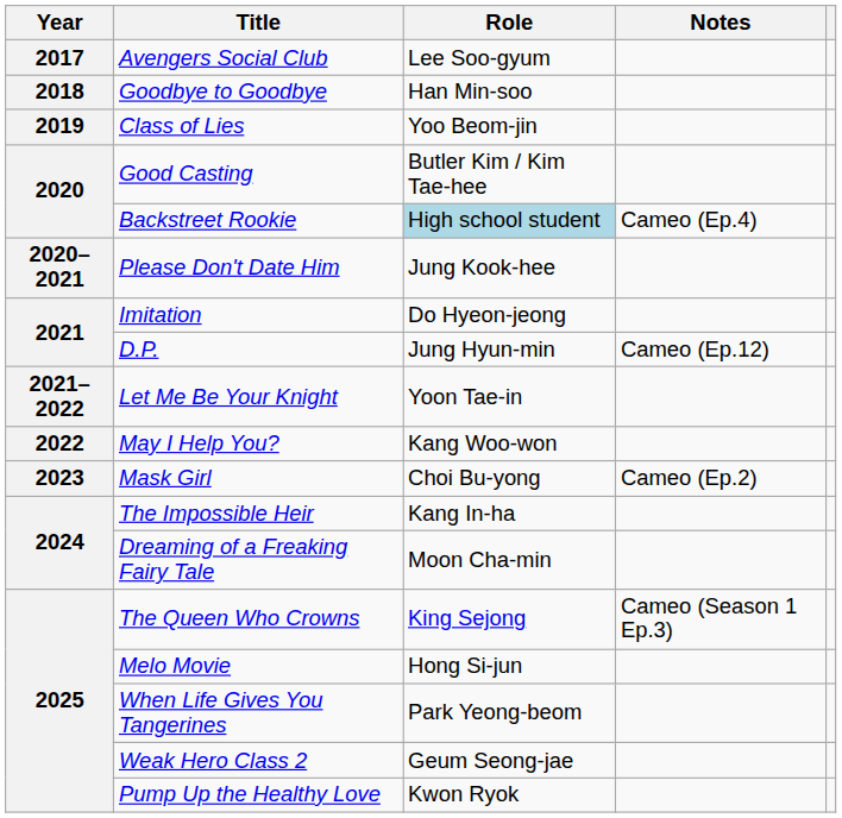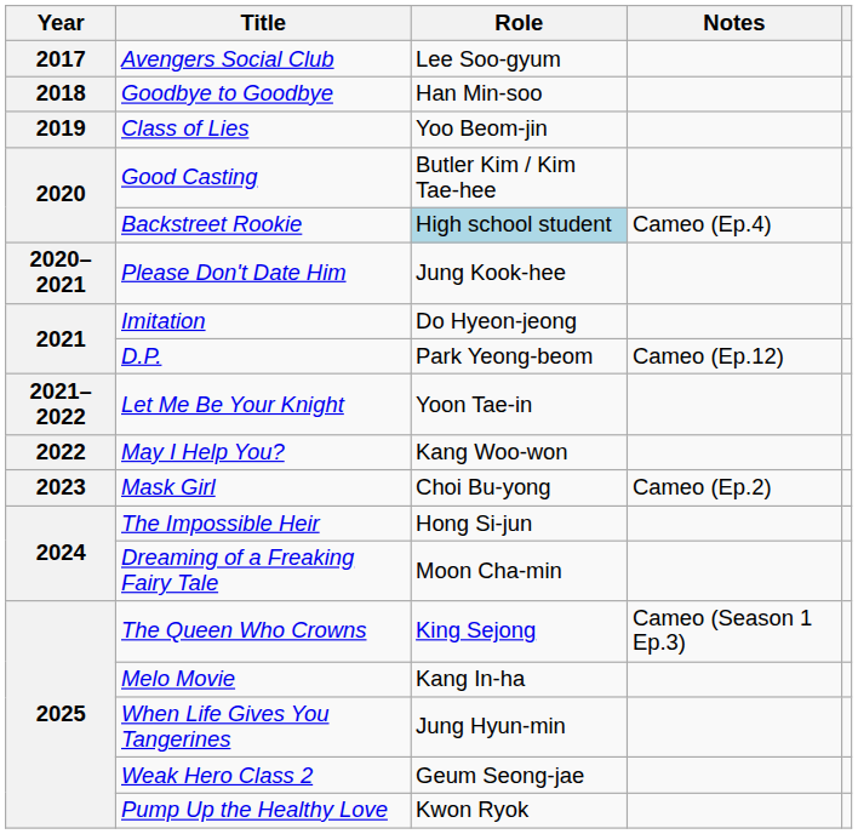D.P. | Role: Jung Hyun-min -> Park Yeong-beom
The Impossible Heir | Role: Kang In-ha -> Hong Si-jun
Melo Movie | Role: Hong Si-jun -> Kang In-ha
When Life Gives You Tangerines | Role: Park Yeong-beom -> Jung Hyun-min
